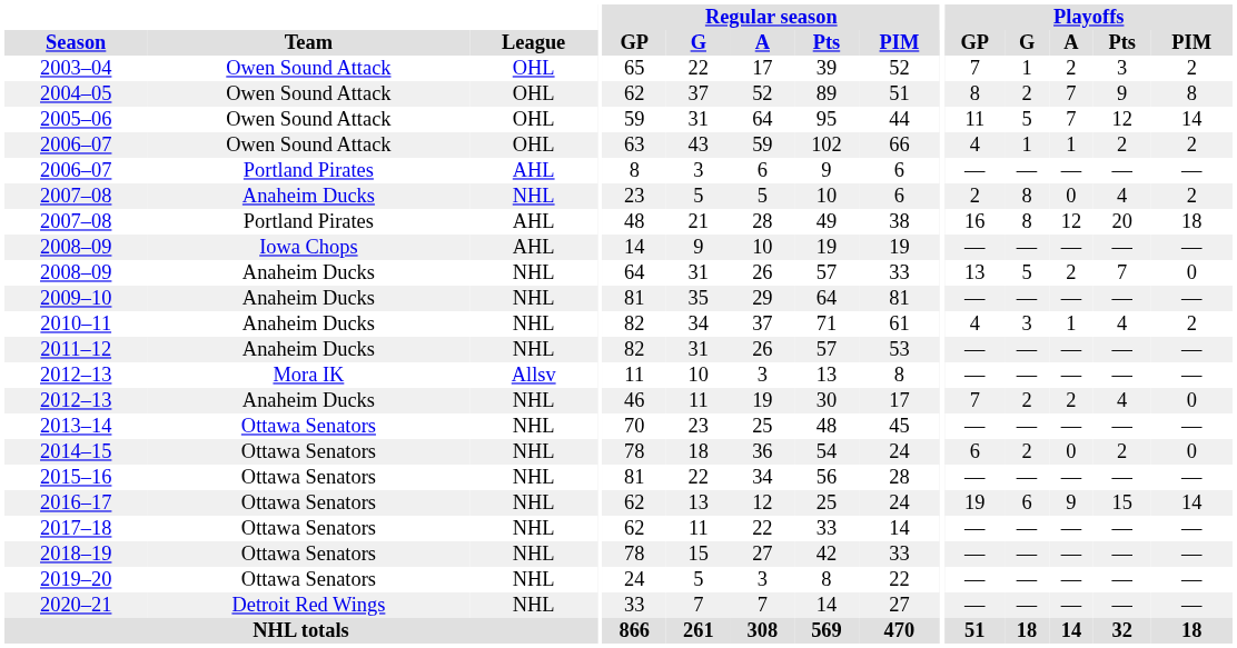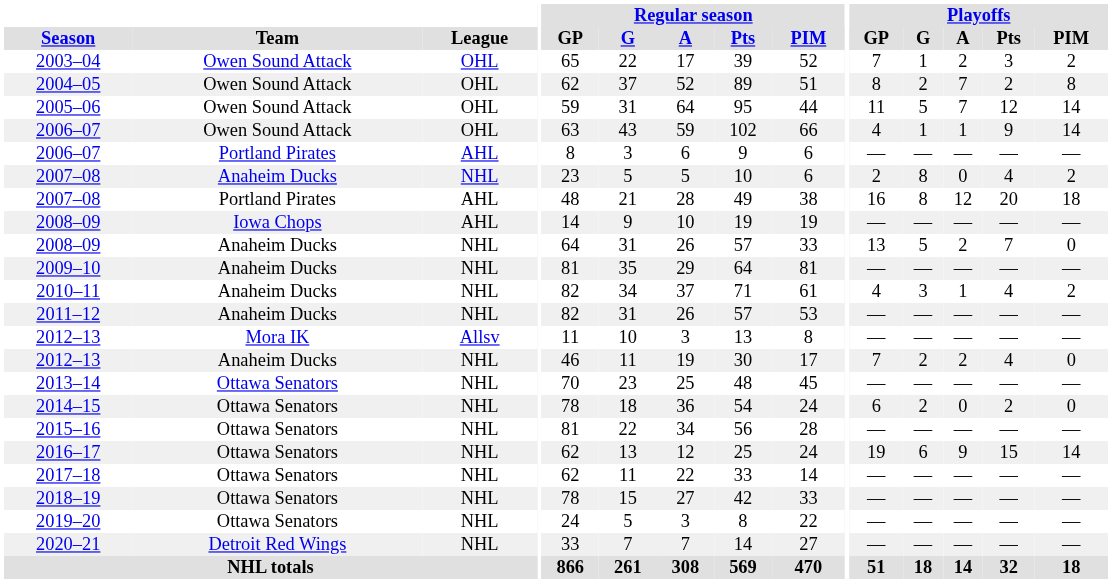2004–05 | Playoffs / Pts: 9 -> 2
2006–07 / Owen Sound Attack | Playoffs / Pts: 2 -> 9
2006–07 / Owen Sound Attack | Playoffs / PIM: 2 -> 14
